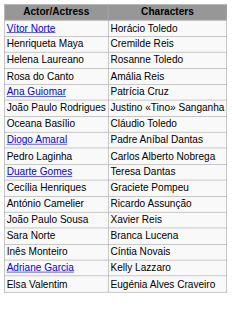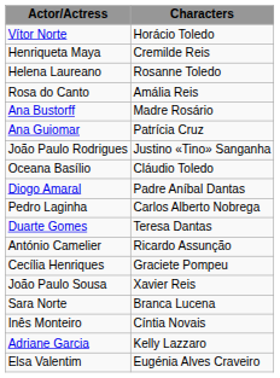+ row: Ana Bustorff | Madre Rosário
rows swapped: Cecília Henriques <-> António Camelier
